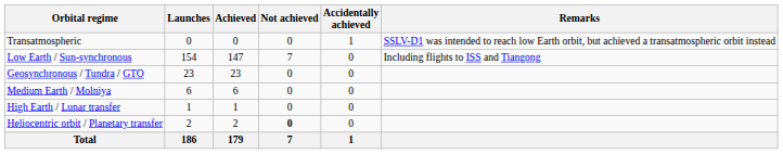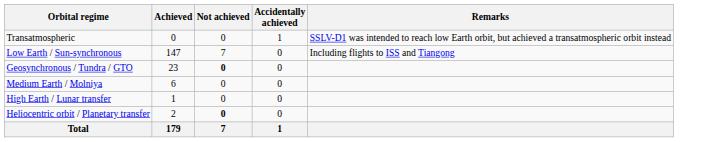- column: Launches | 0 | 154 | 23 | 6 | 1 | 2 | 186
Geosynchronous / Tundra / GTO | Not achieved: normal -> bold
